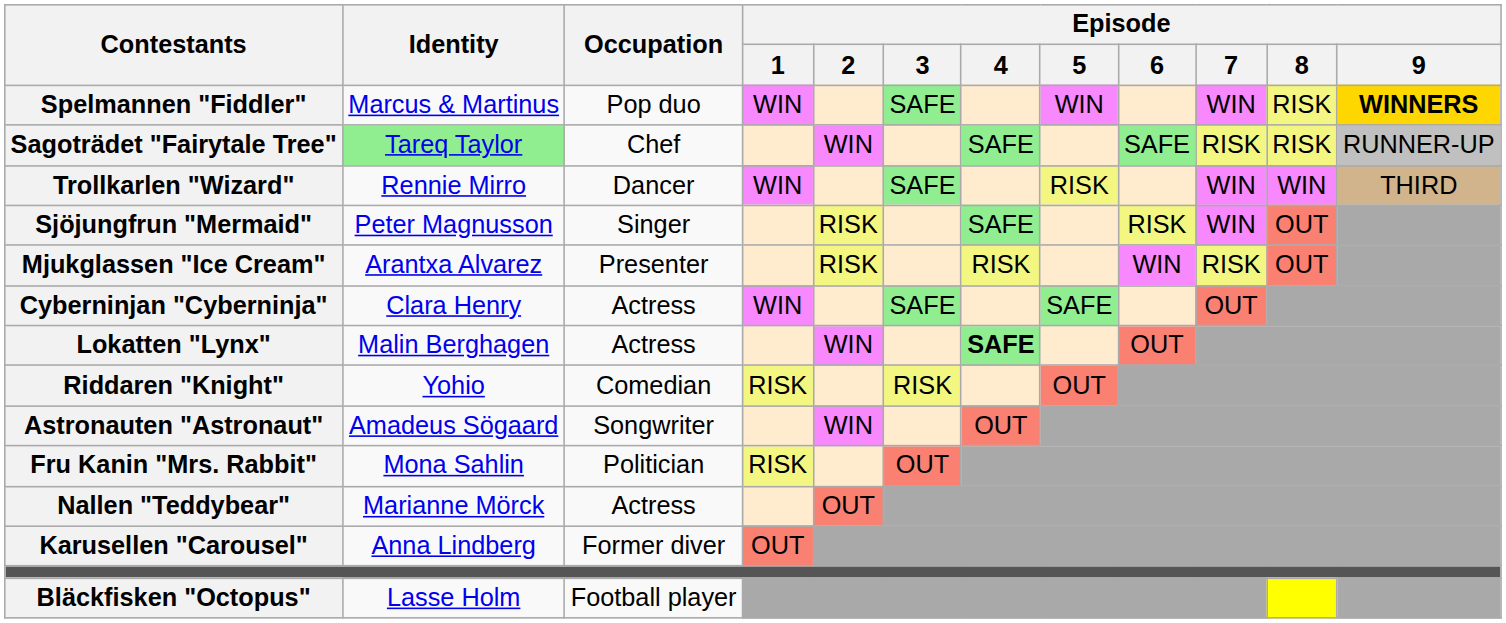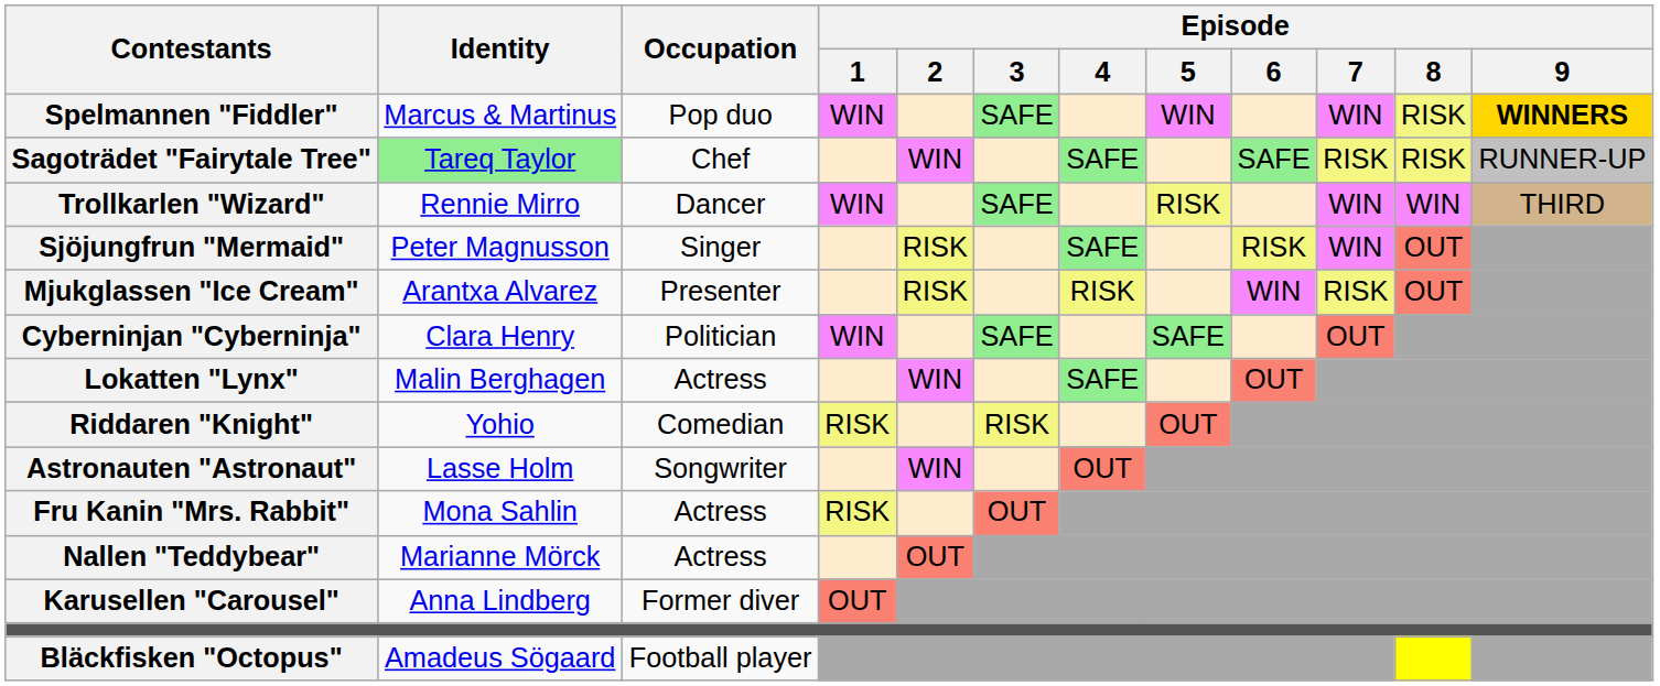Cyberninjan "Cyberninja" | Occupation: Actress -> Politician
Lokatten "Lynx" | Episode / 4: bold -> normal
Astronauten "Astronaut" | Identity: Amadeus Sögaard -> Lasse Holm
Fru Kanin "Mrs. Rabbit" | Occupation: Politician -> Actress
Bläckfisken "Octopus" | Identity: Lasse Holm -> Amadeus Sögaard
